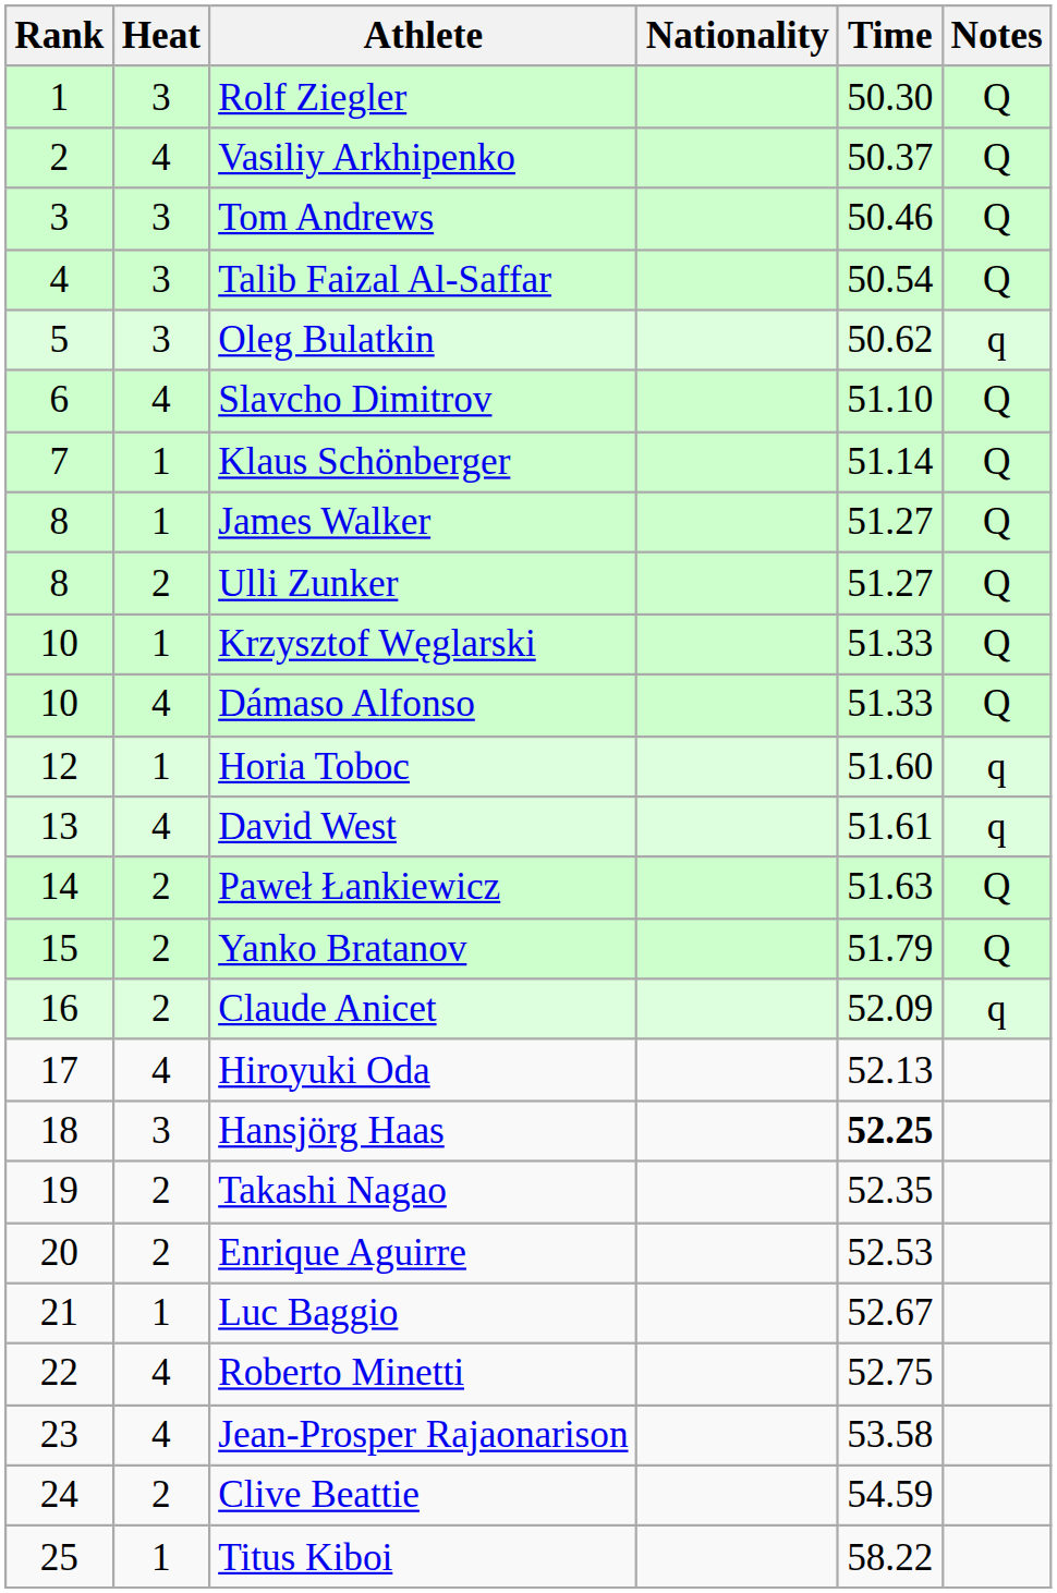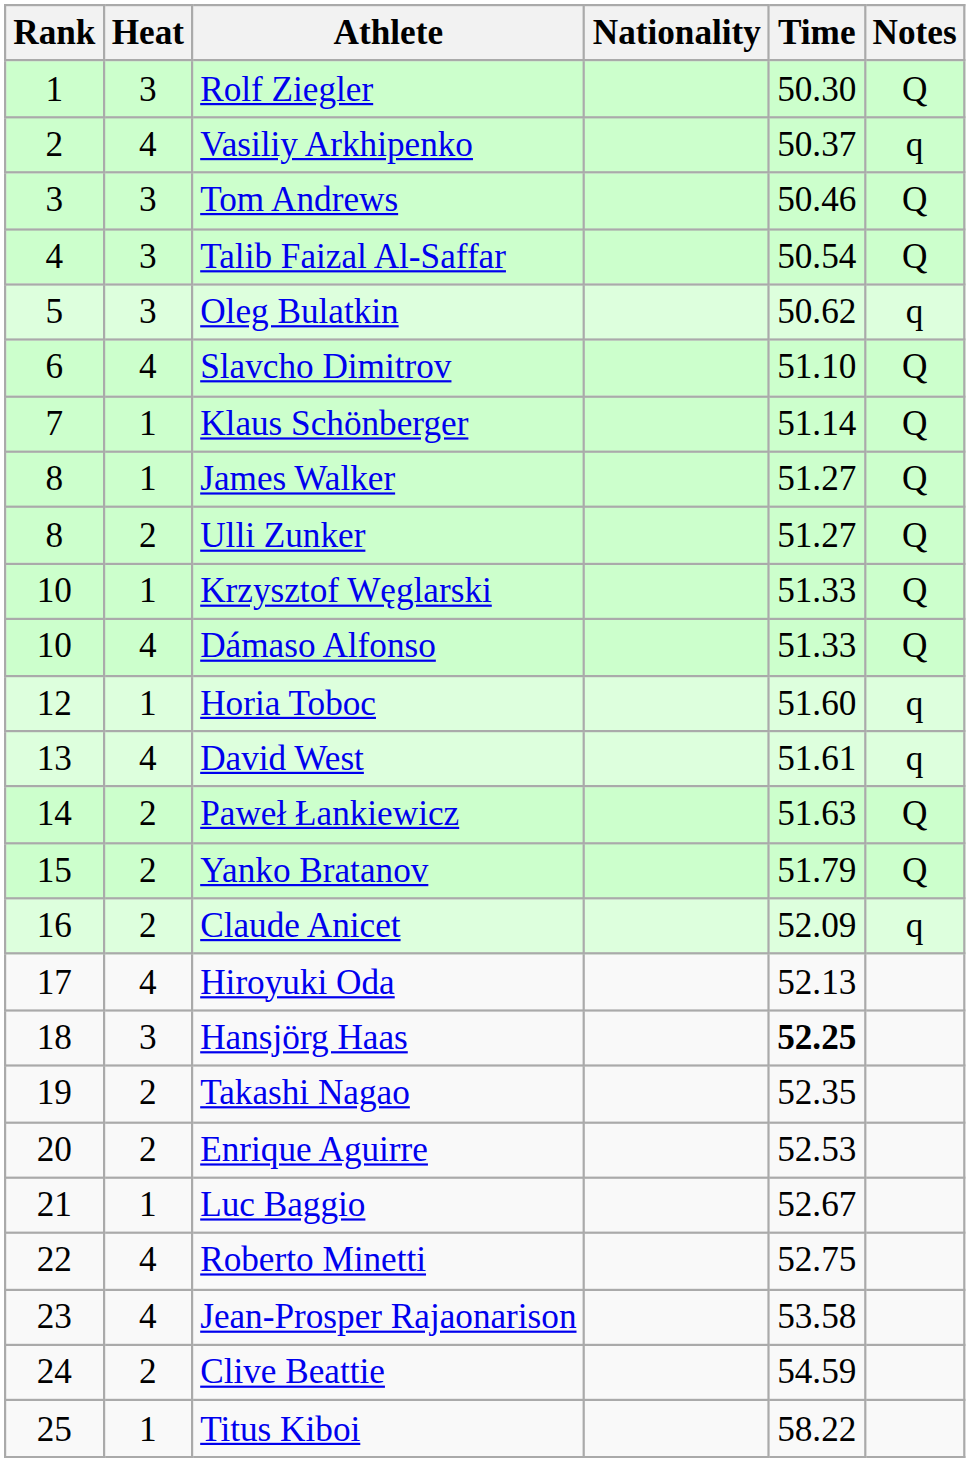Vasiliy Arkhipenko | Notes: Q -> q
